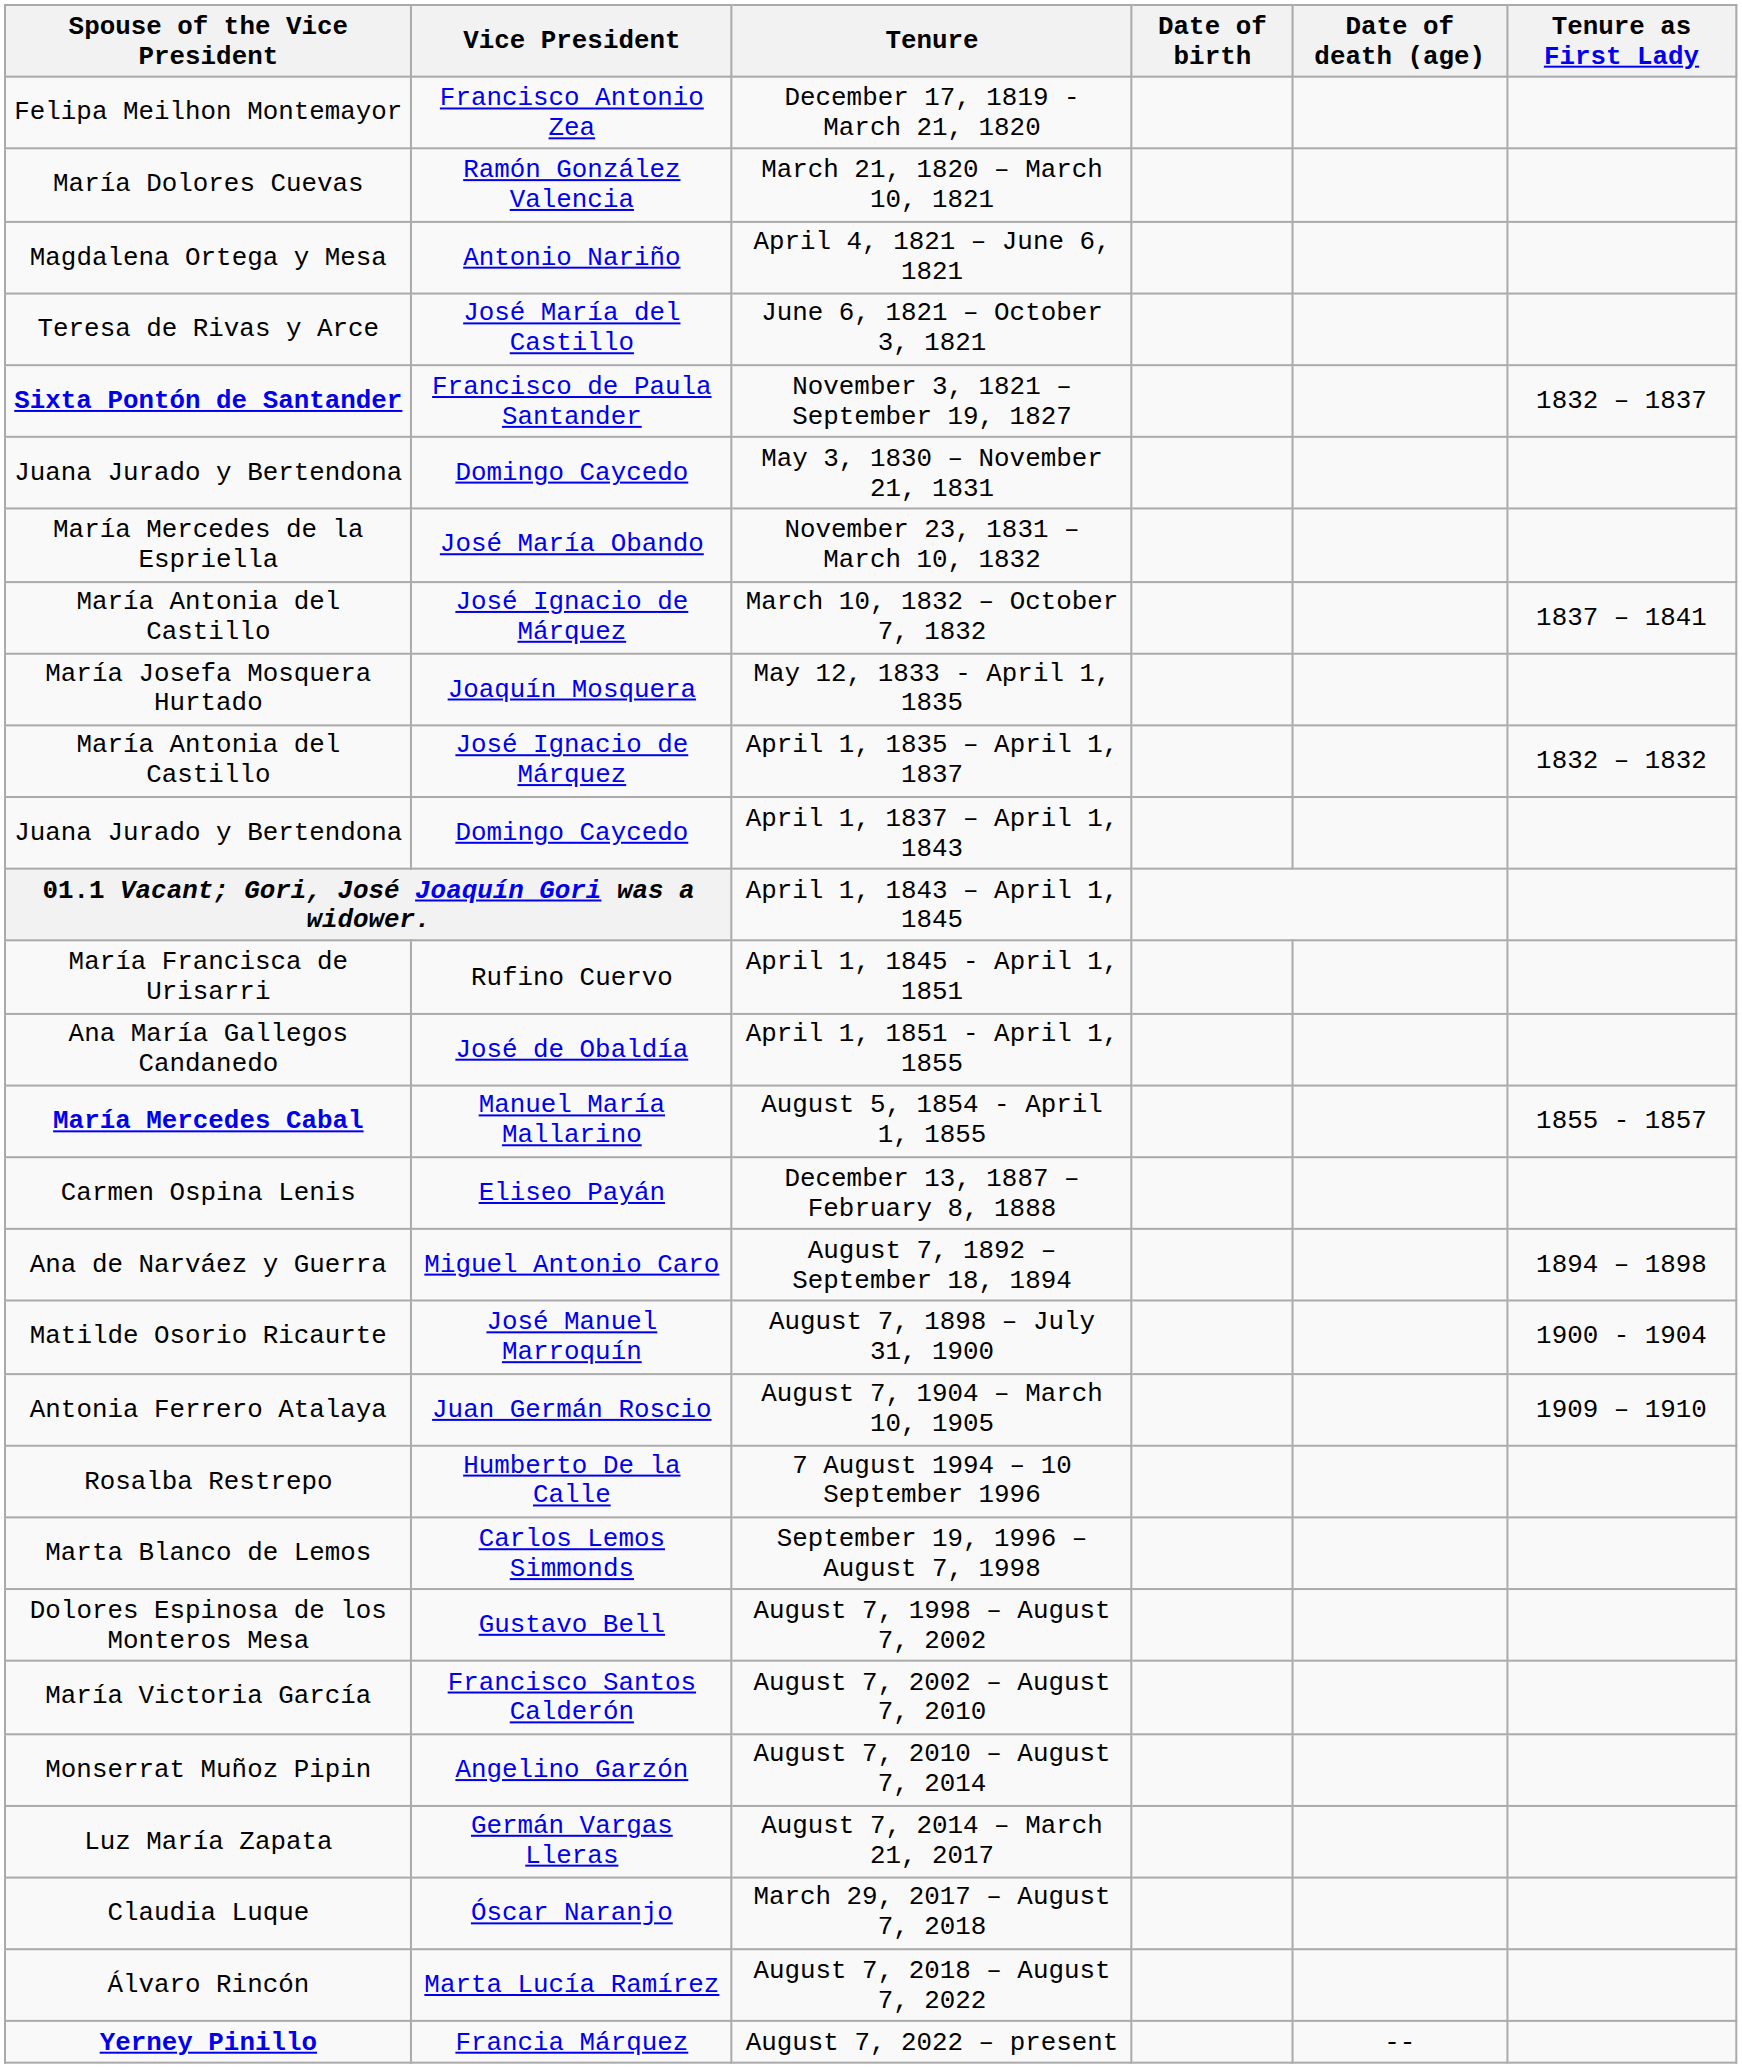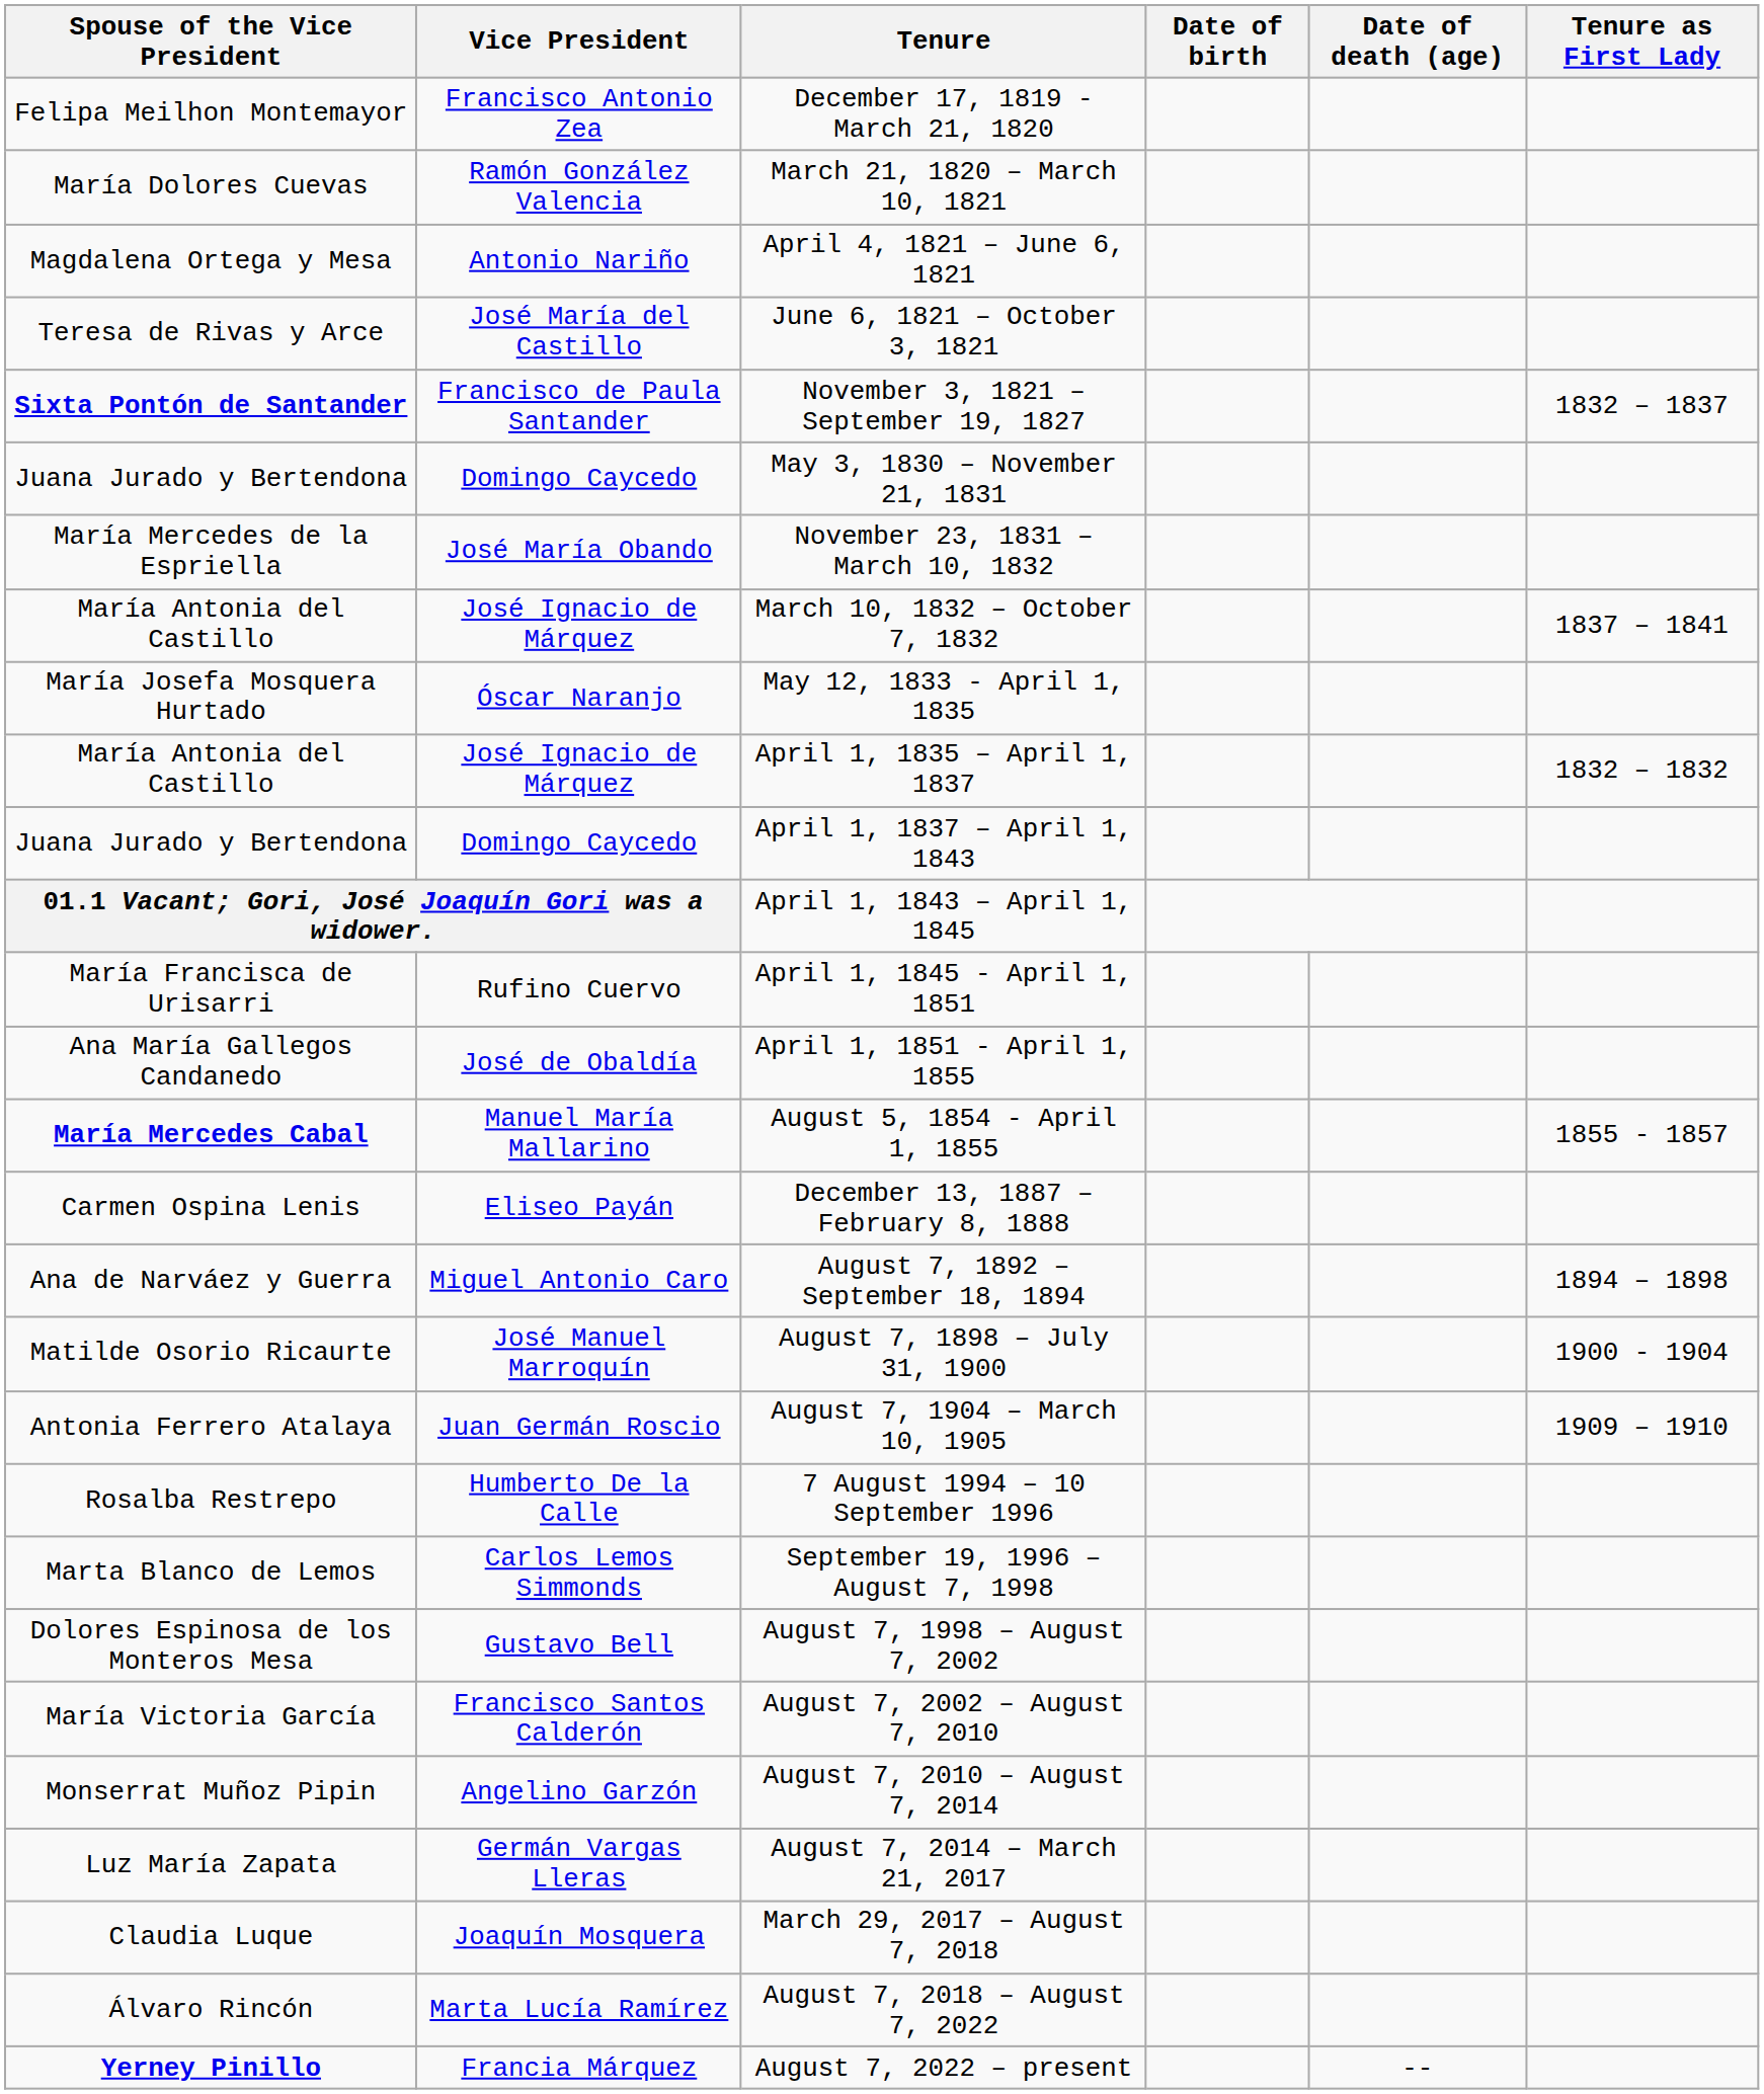May 12, 1833 - April 1, 1835 | Vice President: Joaquín Mosquera -> Óscar Naranjo
March 29, 2017 – August 7, 2018 | Vice President: Óscar Naranjo -> Joaquín Mosquera
